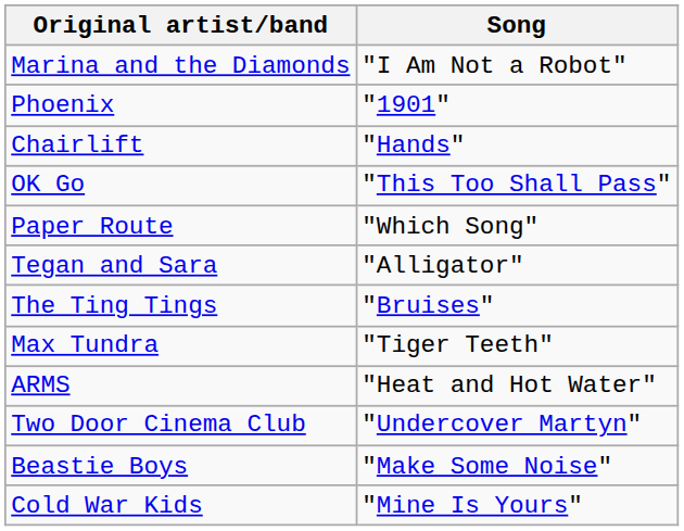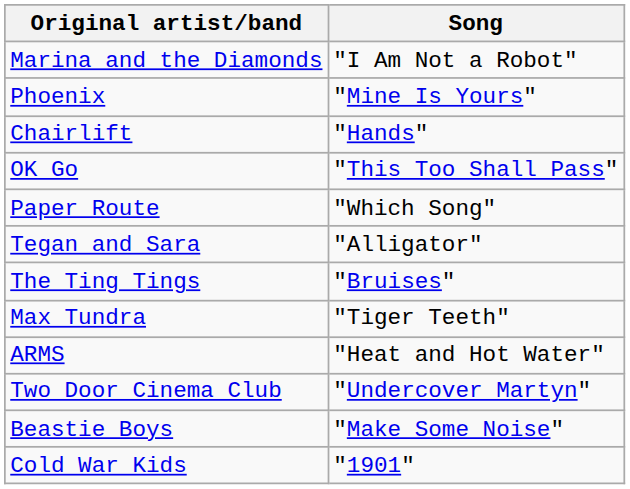Phoenix | Song: "1901" -> "Mine Is Yours"
Cold War Kids | Song: "Mine Is Yours" -> "1901"
